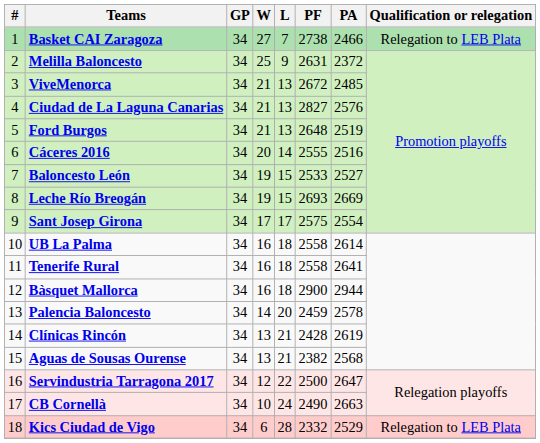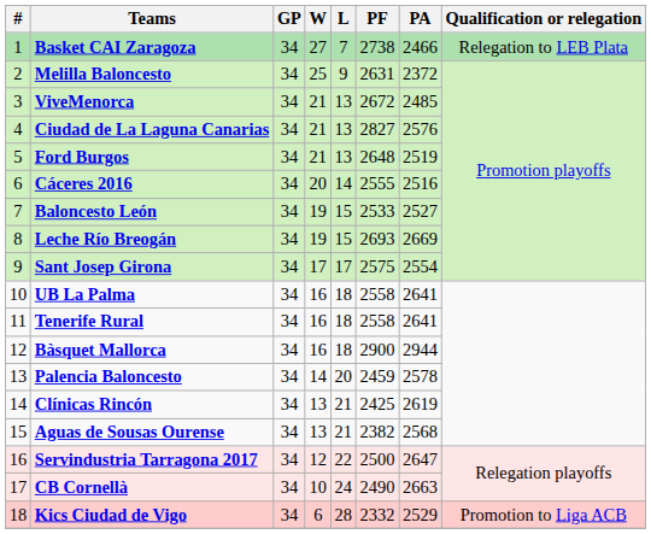UB La Palma | PA: 2614 -> 2641
Clínicas Rincón | PF: 2428 -> 2425
Kics Ciudad de Vigo | Qualification or relegation: Relegation to LEB Plata -> Promotion to Liga ACB
